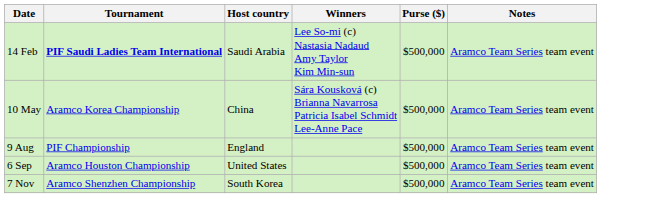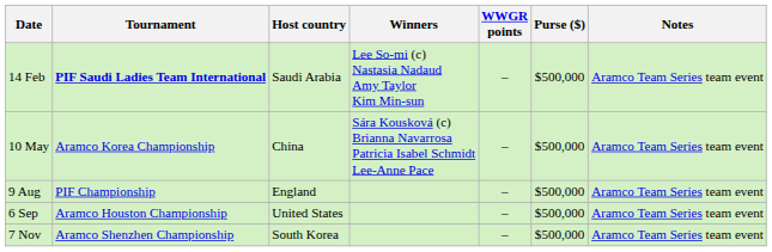+ column: WWGR points | – | – | – | – | –
